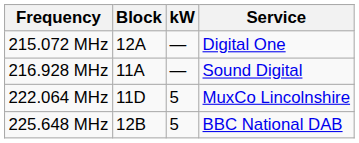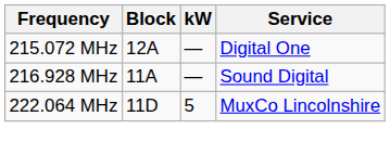- row: 225.648 MHz | 12B | 5 | BBC National DAB
